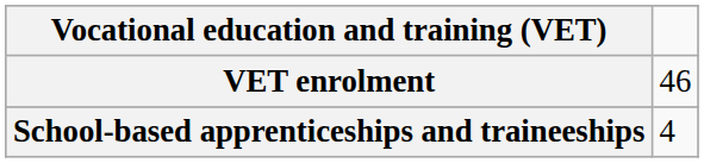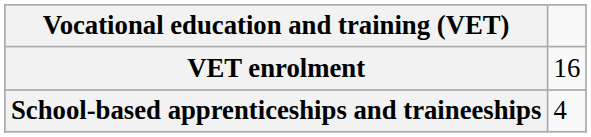VET enrolment | column 2: 46 -> 16
